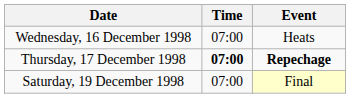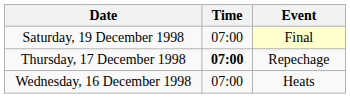rows swapped: Wednesday, 16 December 1998 <-> Saturday, 19 December 1998
Thursday, 17 December 1998 | Event: bold -> normal
